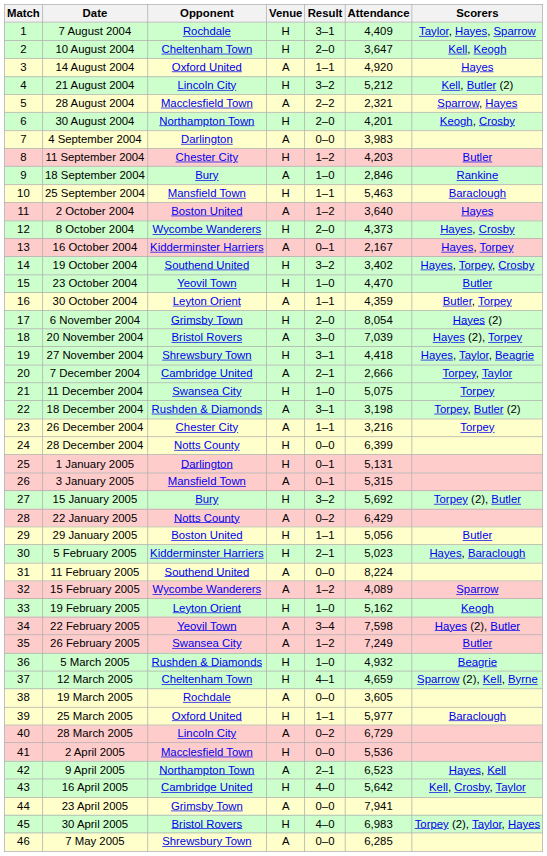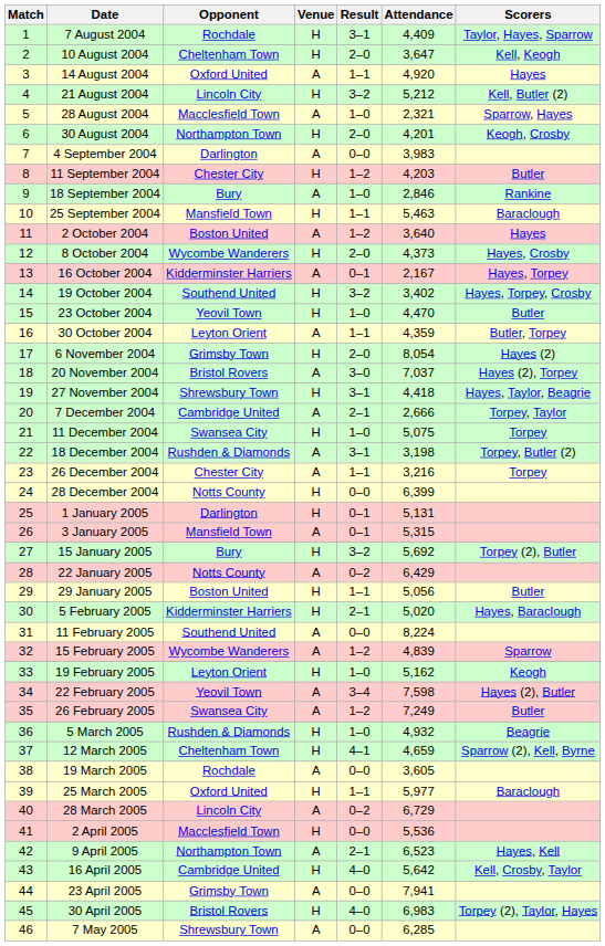28 August 2004 | Result: 2–2 -> 1–0
20 November 2004 | Attendance: 7,039 -> 7,037
5 February 2005 | Attendance: 5,023 -> 5,020
15 February 2005 | Attendance: 4,089 -> 4,839
